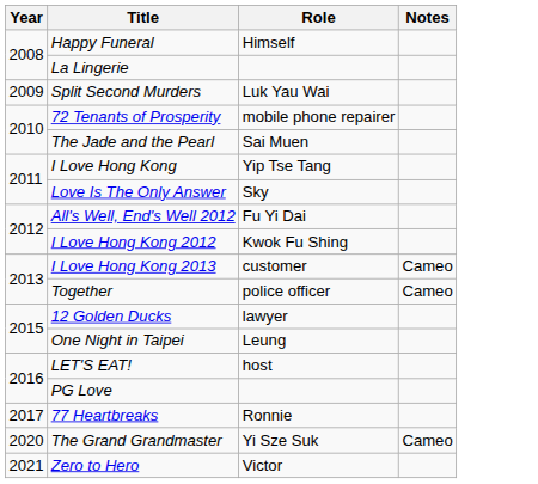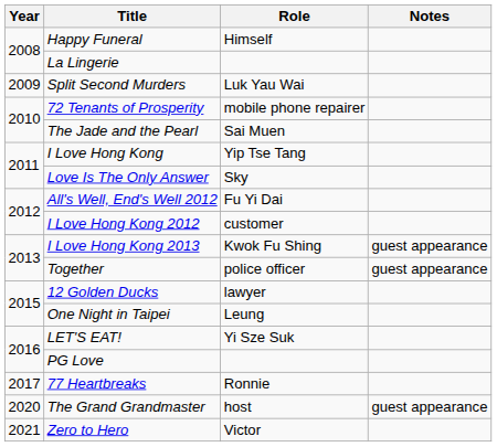I Love Hong Kong 2012 | Role: Kwok Fu Shing -> customer
I Love Hong Kong 2013 | Role: customer -> Kwok Fu Shing
I Love Hong Kong 2013 | Notes: Cameo -> guest appearance
Together | Notes: Cameo -> guest appearance
LET'S EAT! | Role: host -> Yi Sze Suk
The Grand Grandmaster | Role: Yi Sze Suk -> host
The Grand Grandmaster | Notes: Cameo -> guest appearance
